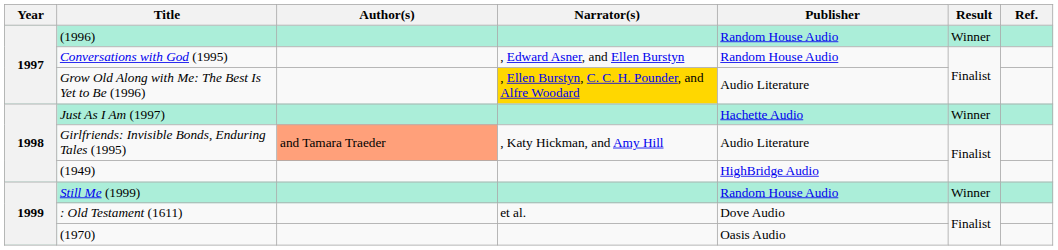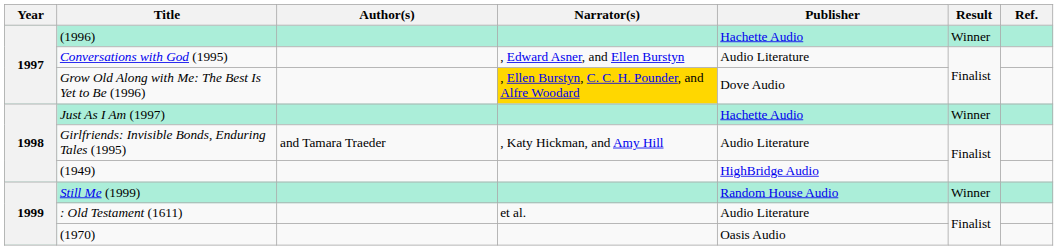(1996) | Publisher: Random House Audio -> Hachette Audio
Conversations with God (1995) | Publisher: Random House Audio -> Audio Literature
Grow Old Along with Me: The Best Is Yet to Be (1996) | Publisher: Audio Literature -> Dove Audio
Girlfriends: Invisible Bonds, Enduring Tales (1995) | Author(s): lightsalmon background -> no background
: Old Testament (1611) | Publisher: Dove Audio -> Audio Literature
